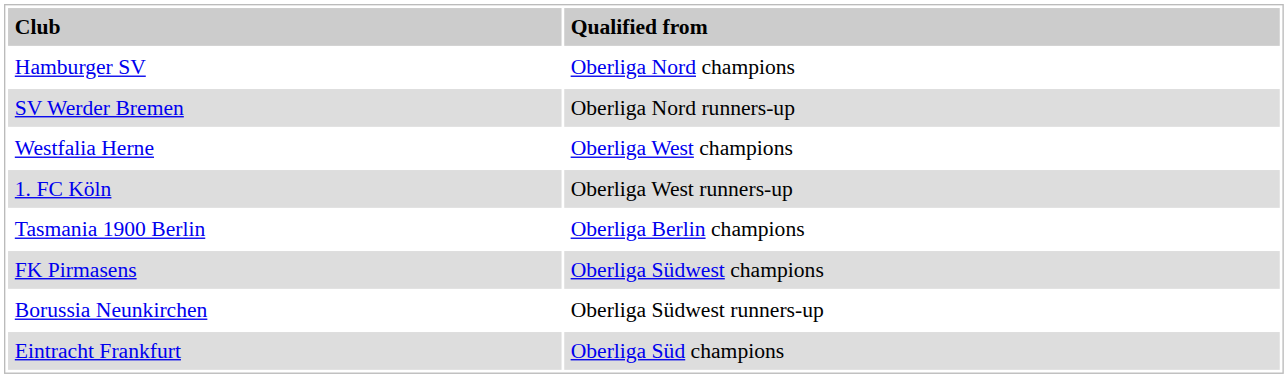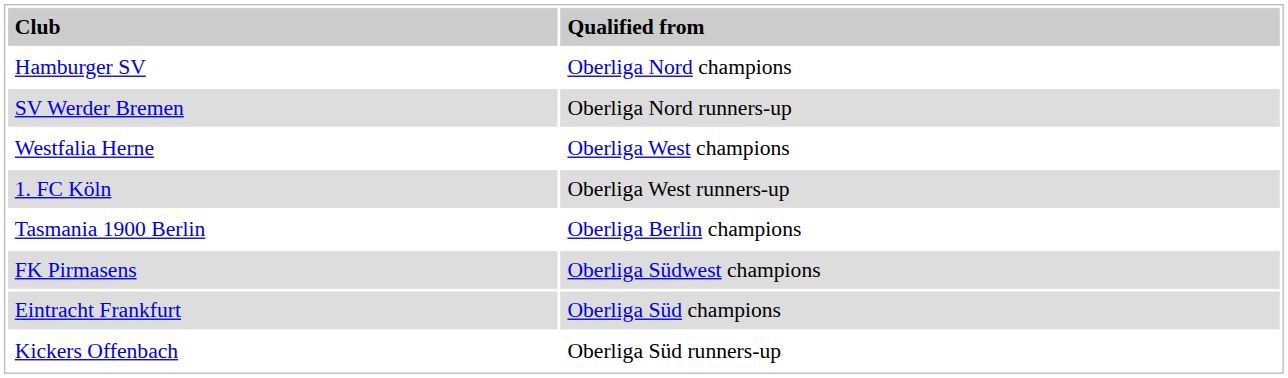- row: Borussia Neunkirchen | Oberliga Südwest runners-up
+ row: Kickers Offenbach | Oberliga Süd runners-up
